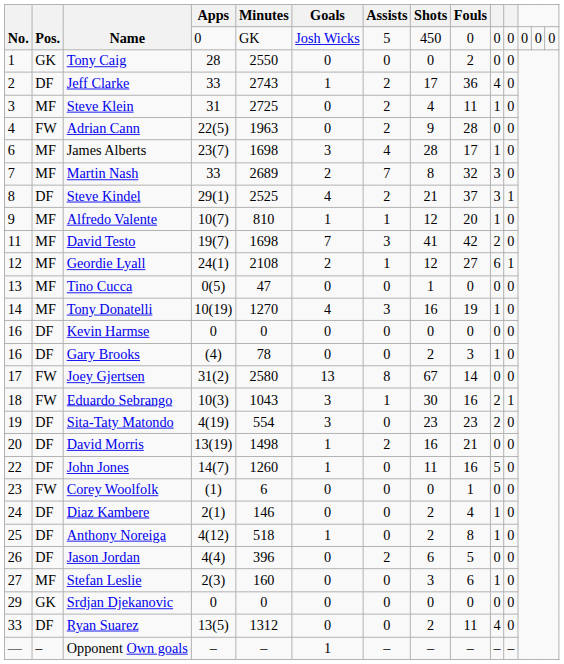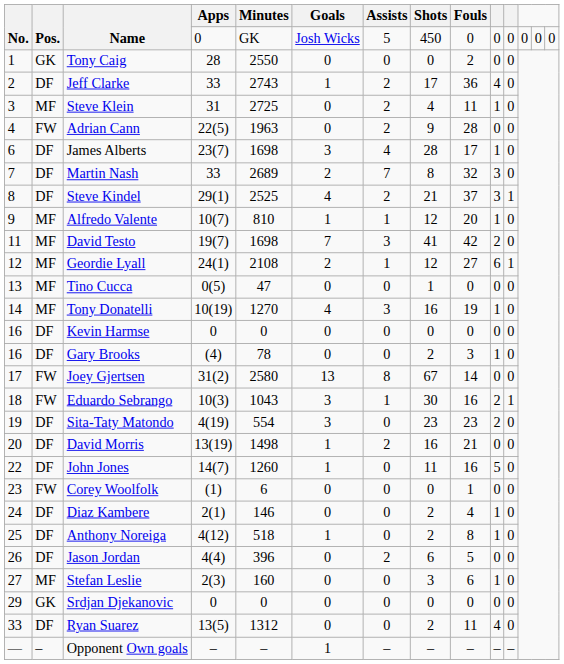James Alberts | Pos.: MF -> DF
Martin Nash | Pos.: MF -> DF
